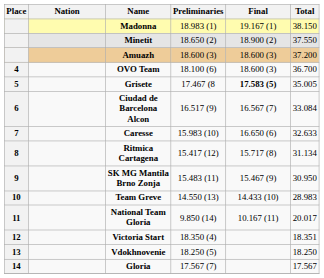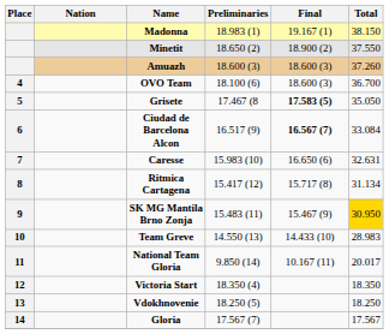Amuazh | Total: 37.200 -> 37.260
Grisete | Total: 35.005 -> 35.050
Ciudad de Barcelona Alcon | Final: normal -> bold
Caresse | Total: 32.633 -> 32.631
SK MG Mantila Brno Zonja | Total: no background -> gold background
Victoria Start | Total: 18.351 -> 18.350
